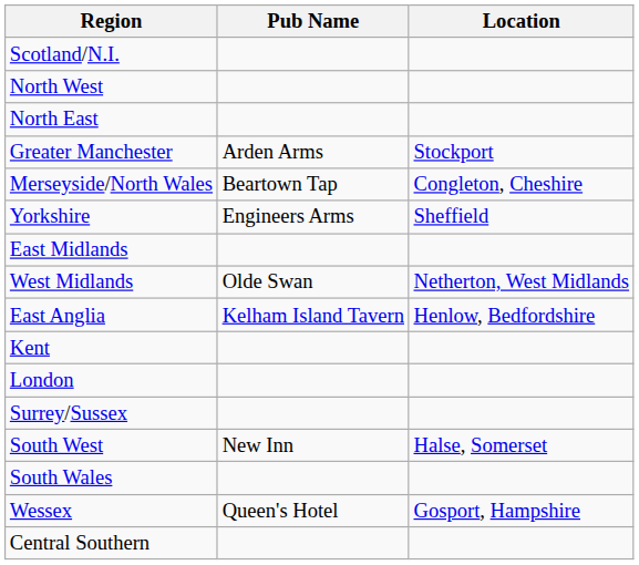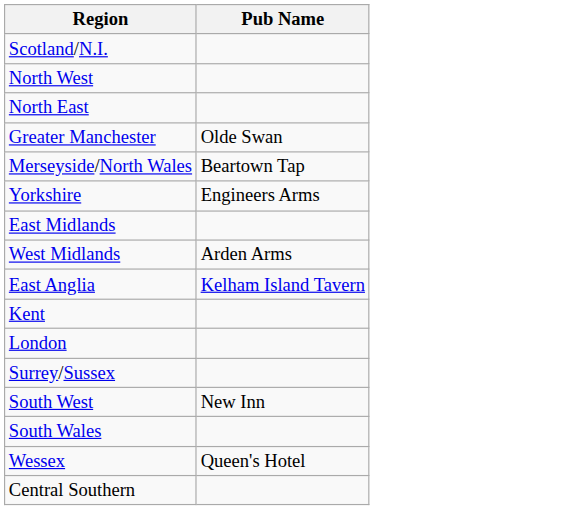- column: Location | Stockport | Congleton, Cheshire | Sheffield | Netherton, West Midlands | Henlow, Bedfordshire | Halse, Somerset | Gosport, Hampshire
Greater Manchester | Pub Name: Arden Arms -> Olde Swan
West Midlands | Pub Name: Olde Swan -> Arden Arms
